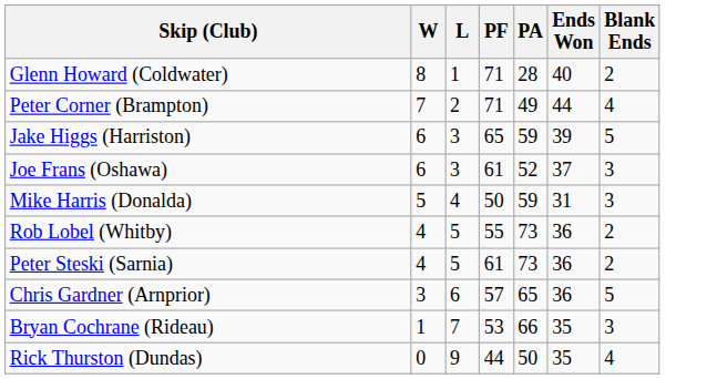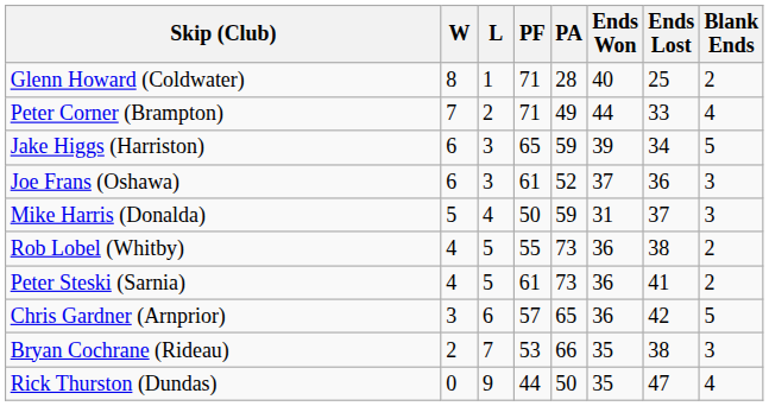+ column: Ends Lost | 25 | 33 | 34 | 36 | 37 | 38 | 41 | 42 | 38 | 47
Bryan Cochrane (Rideau) | W: 1 -> 2
